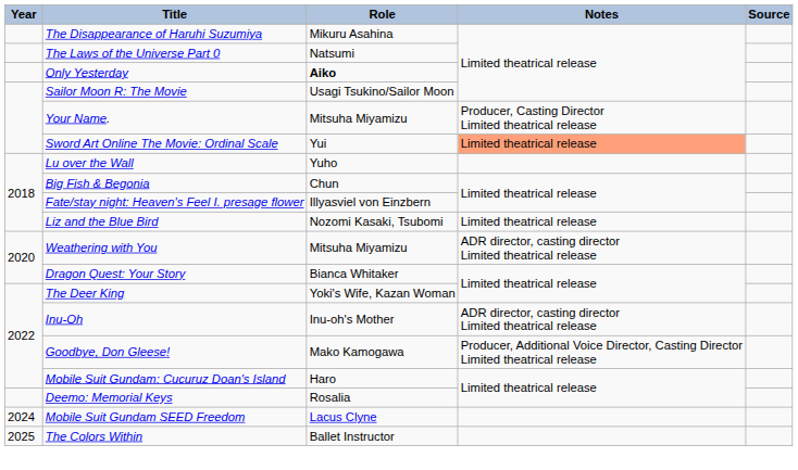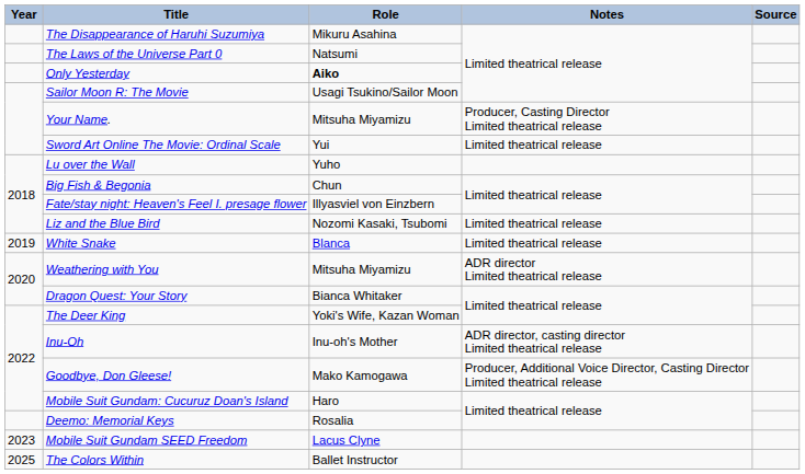Sword Art Online The Movie: Ordinal Scale | Notes: lightsalmon background -> no background
+ row: 2019 | White Snake | Blanca | Limited theatrical release
Weathering with You | Notes: ADR director, casting director Limited theatrical release -> ADR director Limited theatrical release
Mobile Suit Gundam SEED Freedom | Year: 2024 -> 2023
